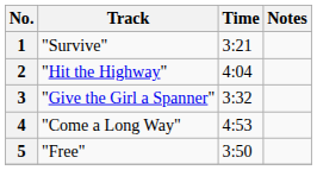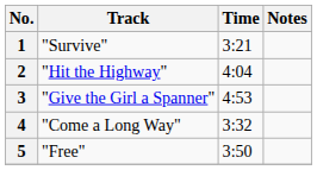3 | Time: 3:32 -> 4:53
4 | Time: 4:53 -> 3:32
